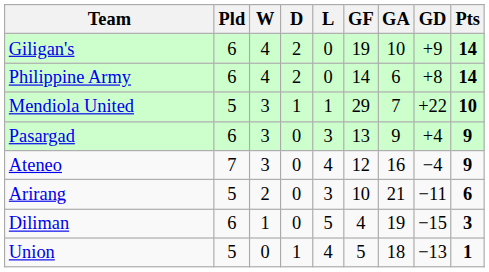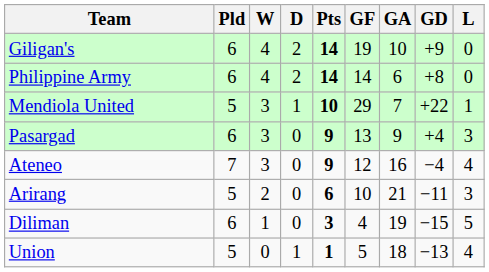columns swapped: L <-> Pts
